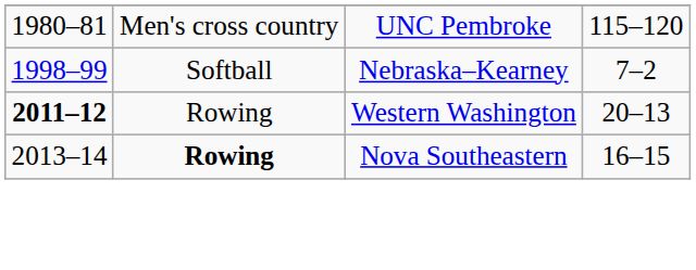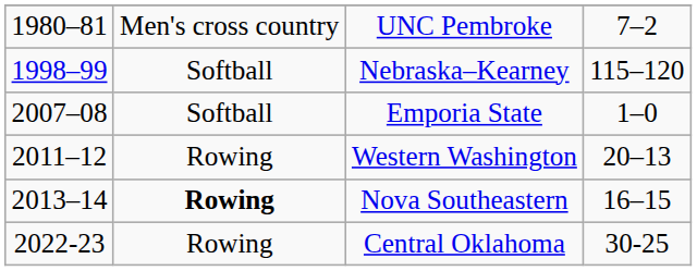UNC Pembroke | column 4: 115–120 -> 7–2
Nebraska–Kearney | column 4: 7–2 -> 115–120
+ row: 2007–08 | Softball | Emporia State | 1–0
Western Washington | column 1: bold -> normal
+ row: 2022-23 | Rowing | Central Oklahoma | 30-25
